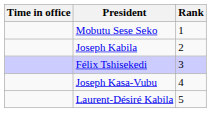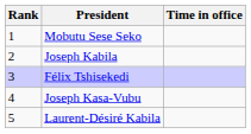columns swapped: Rank <-> Time in office
